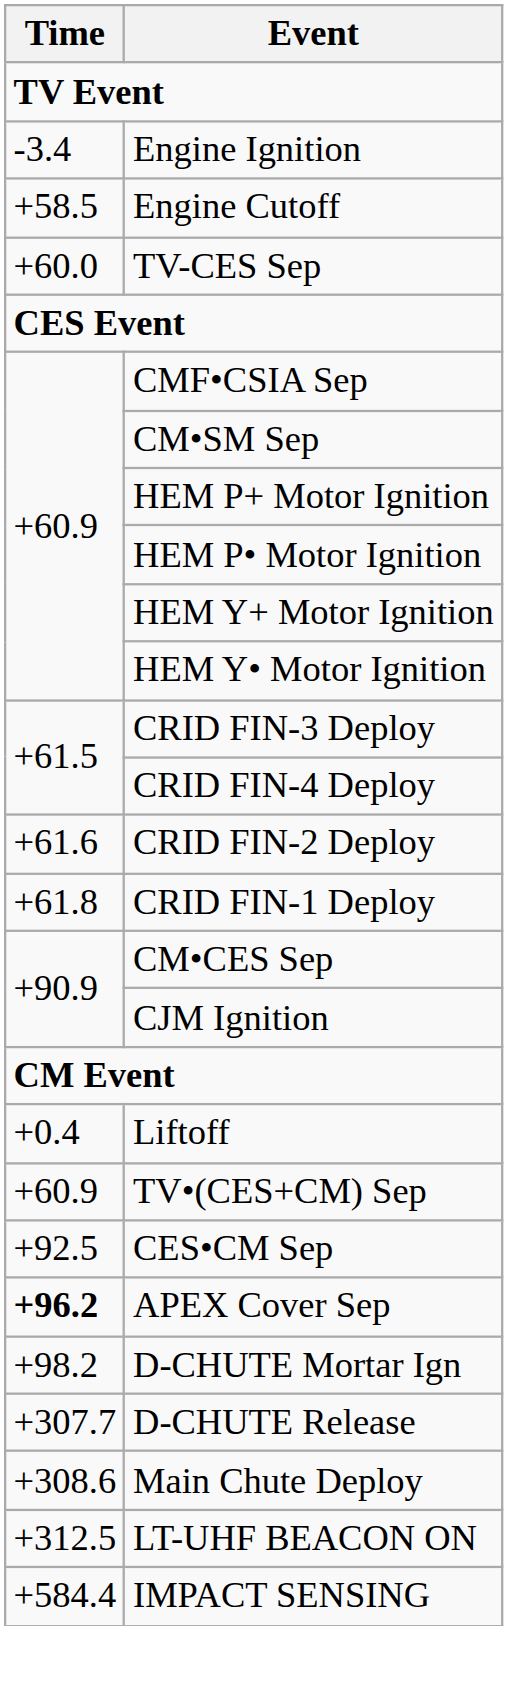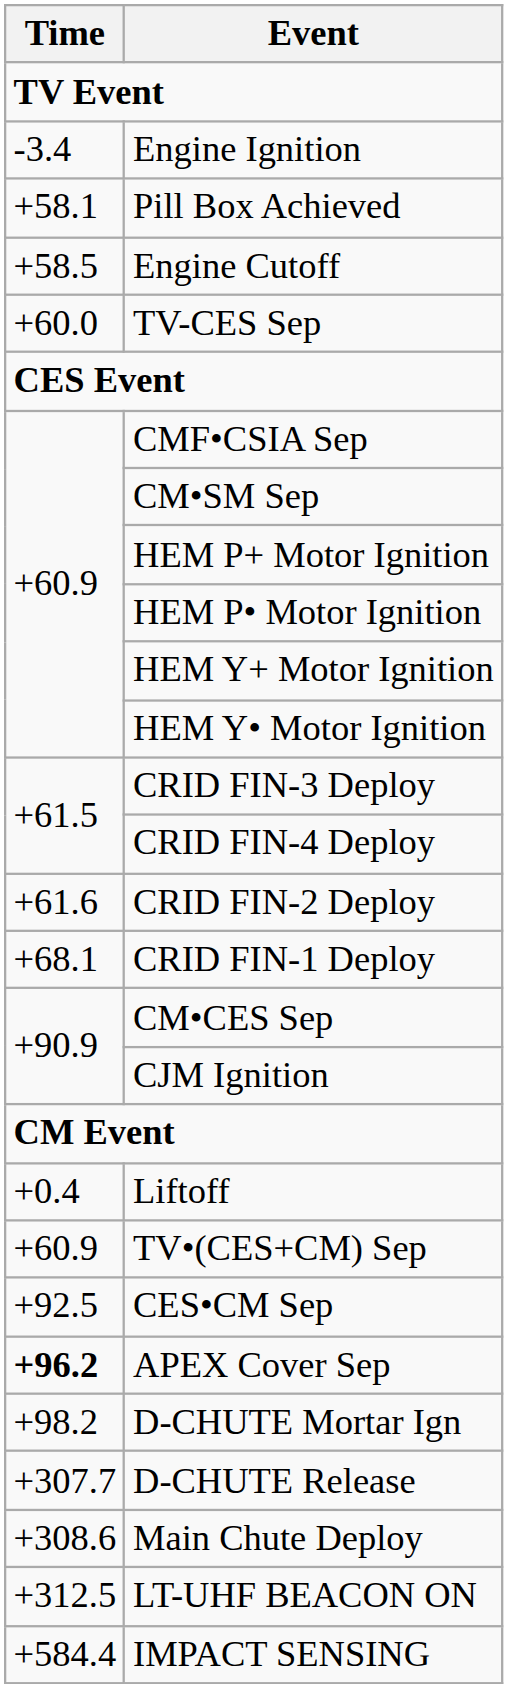+ row: +58.1 | Pill Box Achieved
CRID FIN-1 Deploy | Time: +61.8 -> +68.1
